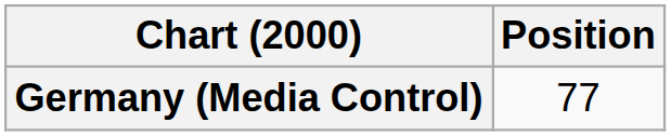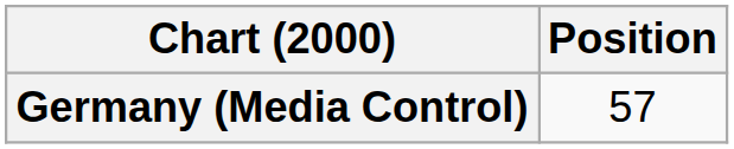Germany (Media Control) | Position: 77 -> 57
